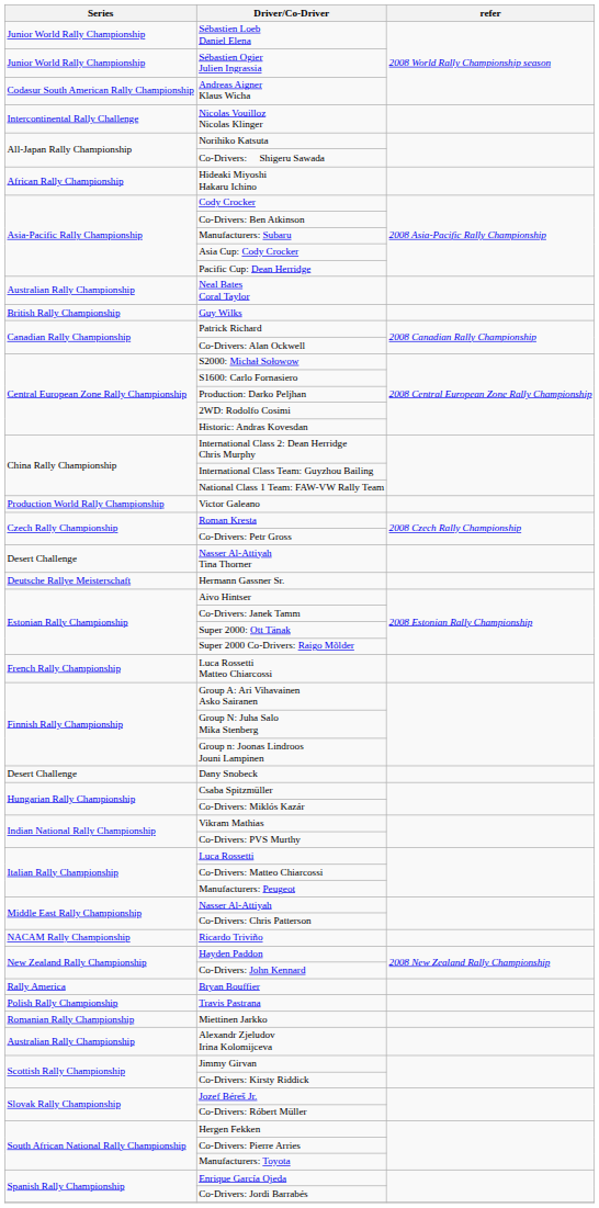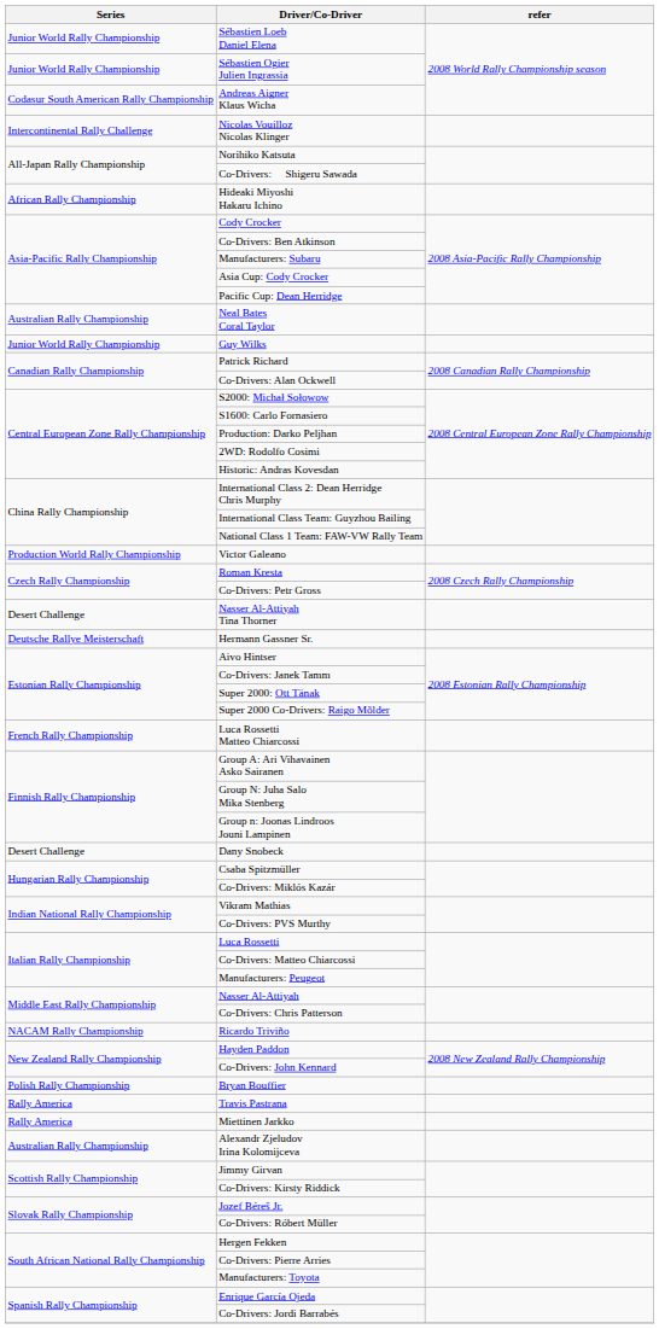Guy Wilks | Series: British Rally Championship -> Junior World Rally Championship
Bryan Bouffier | Series: Rally America -> Polish Rally Championship
Travis Pastrana | Series: Polish Rally Championship -> Rally America
Miettinen Jarkko | Series: Romanian Rally Championship -> Rally America
